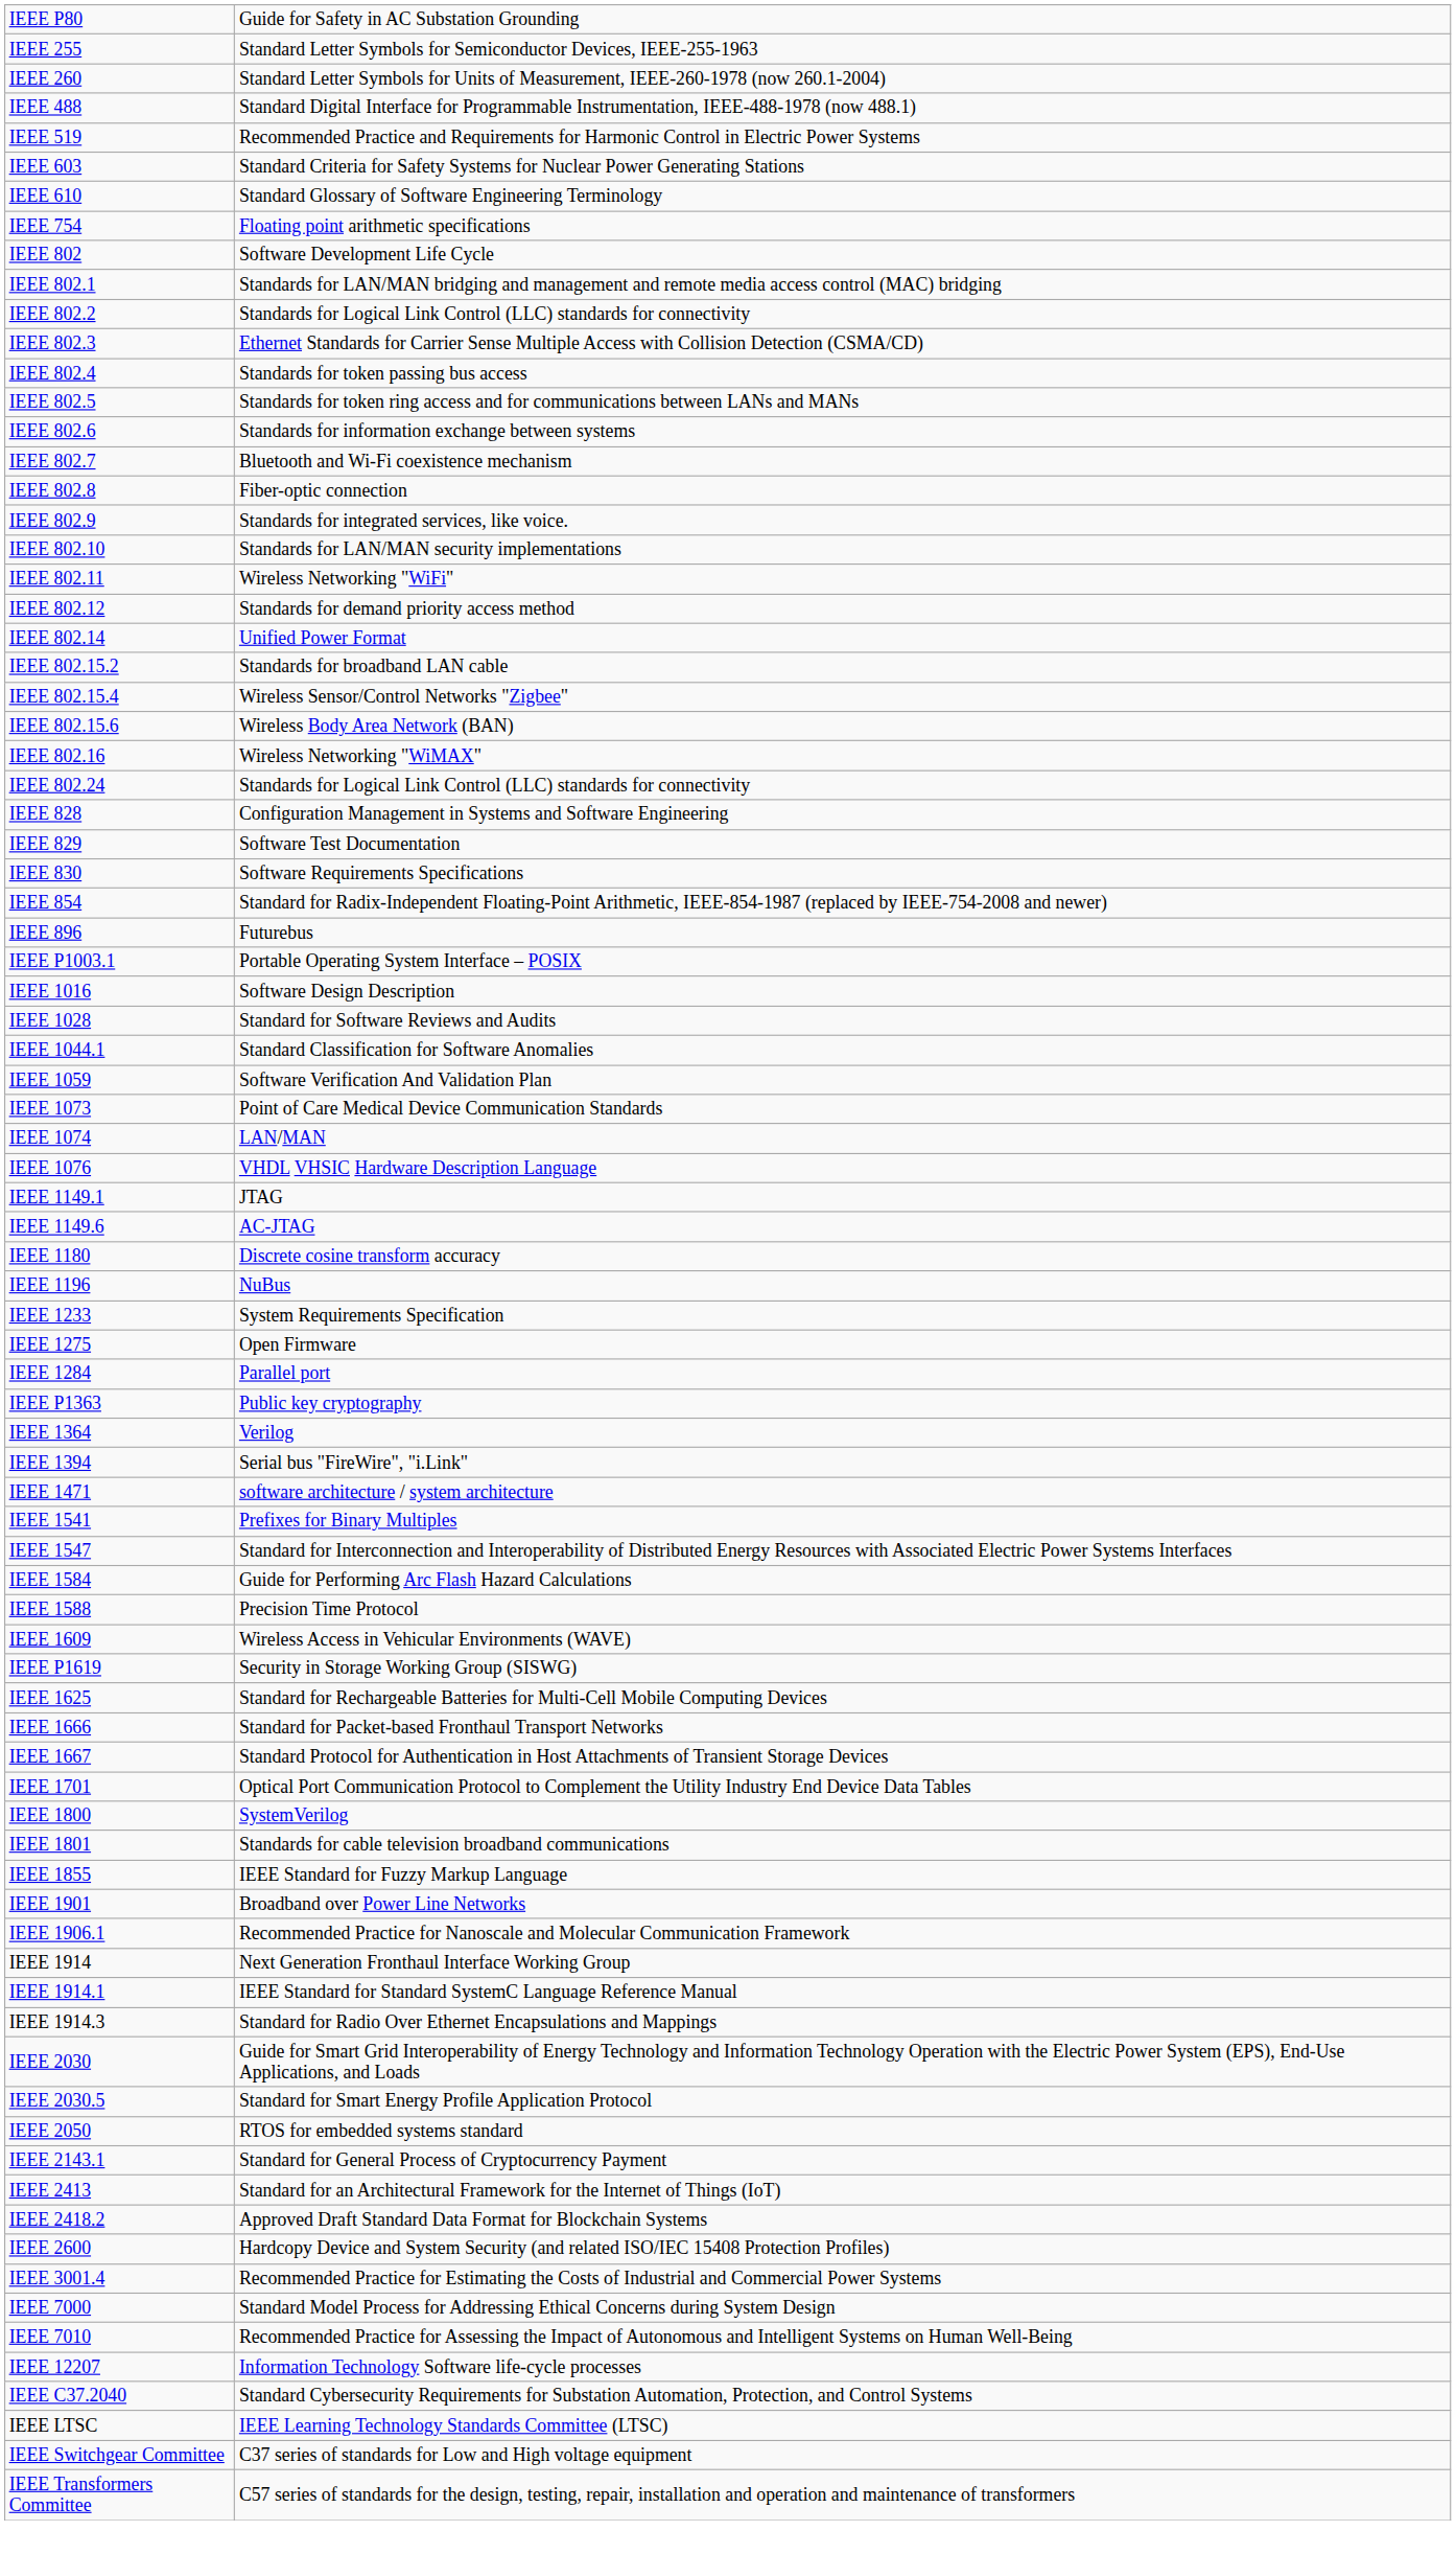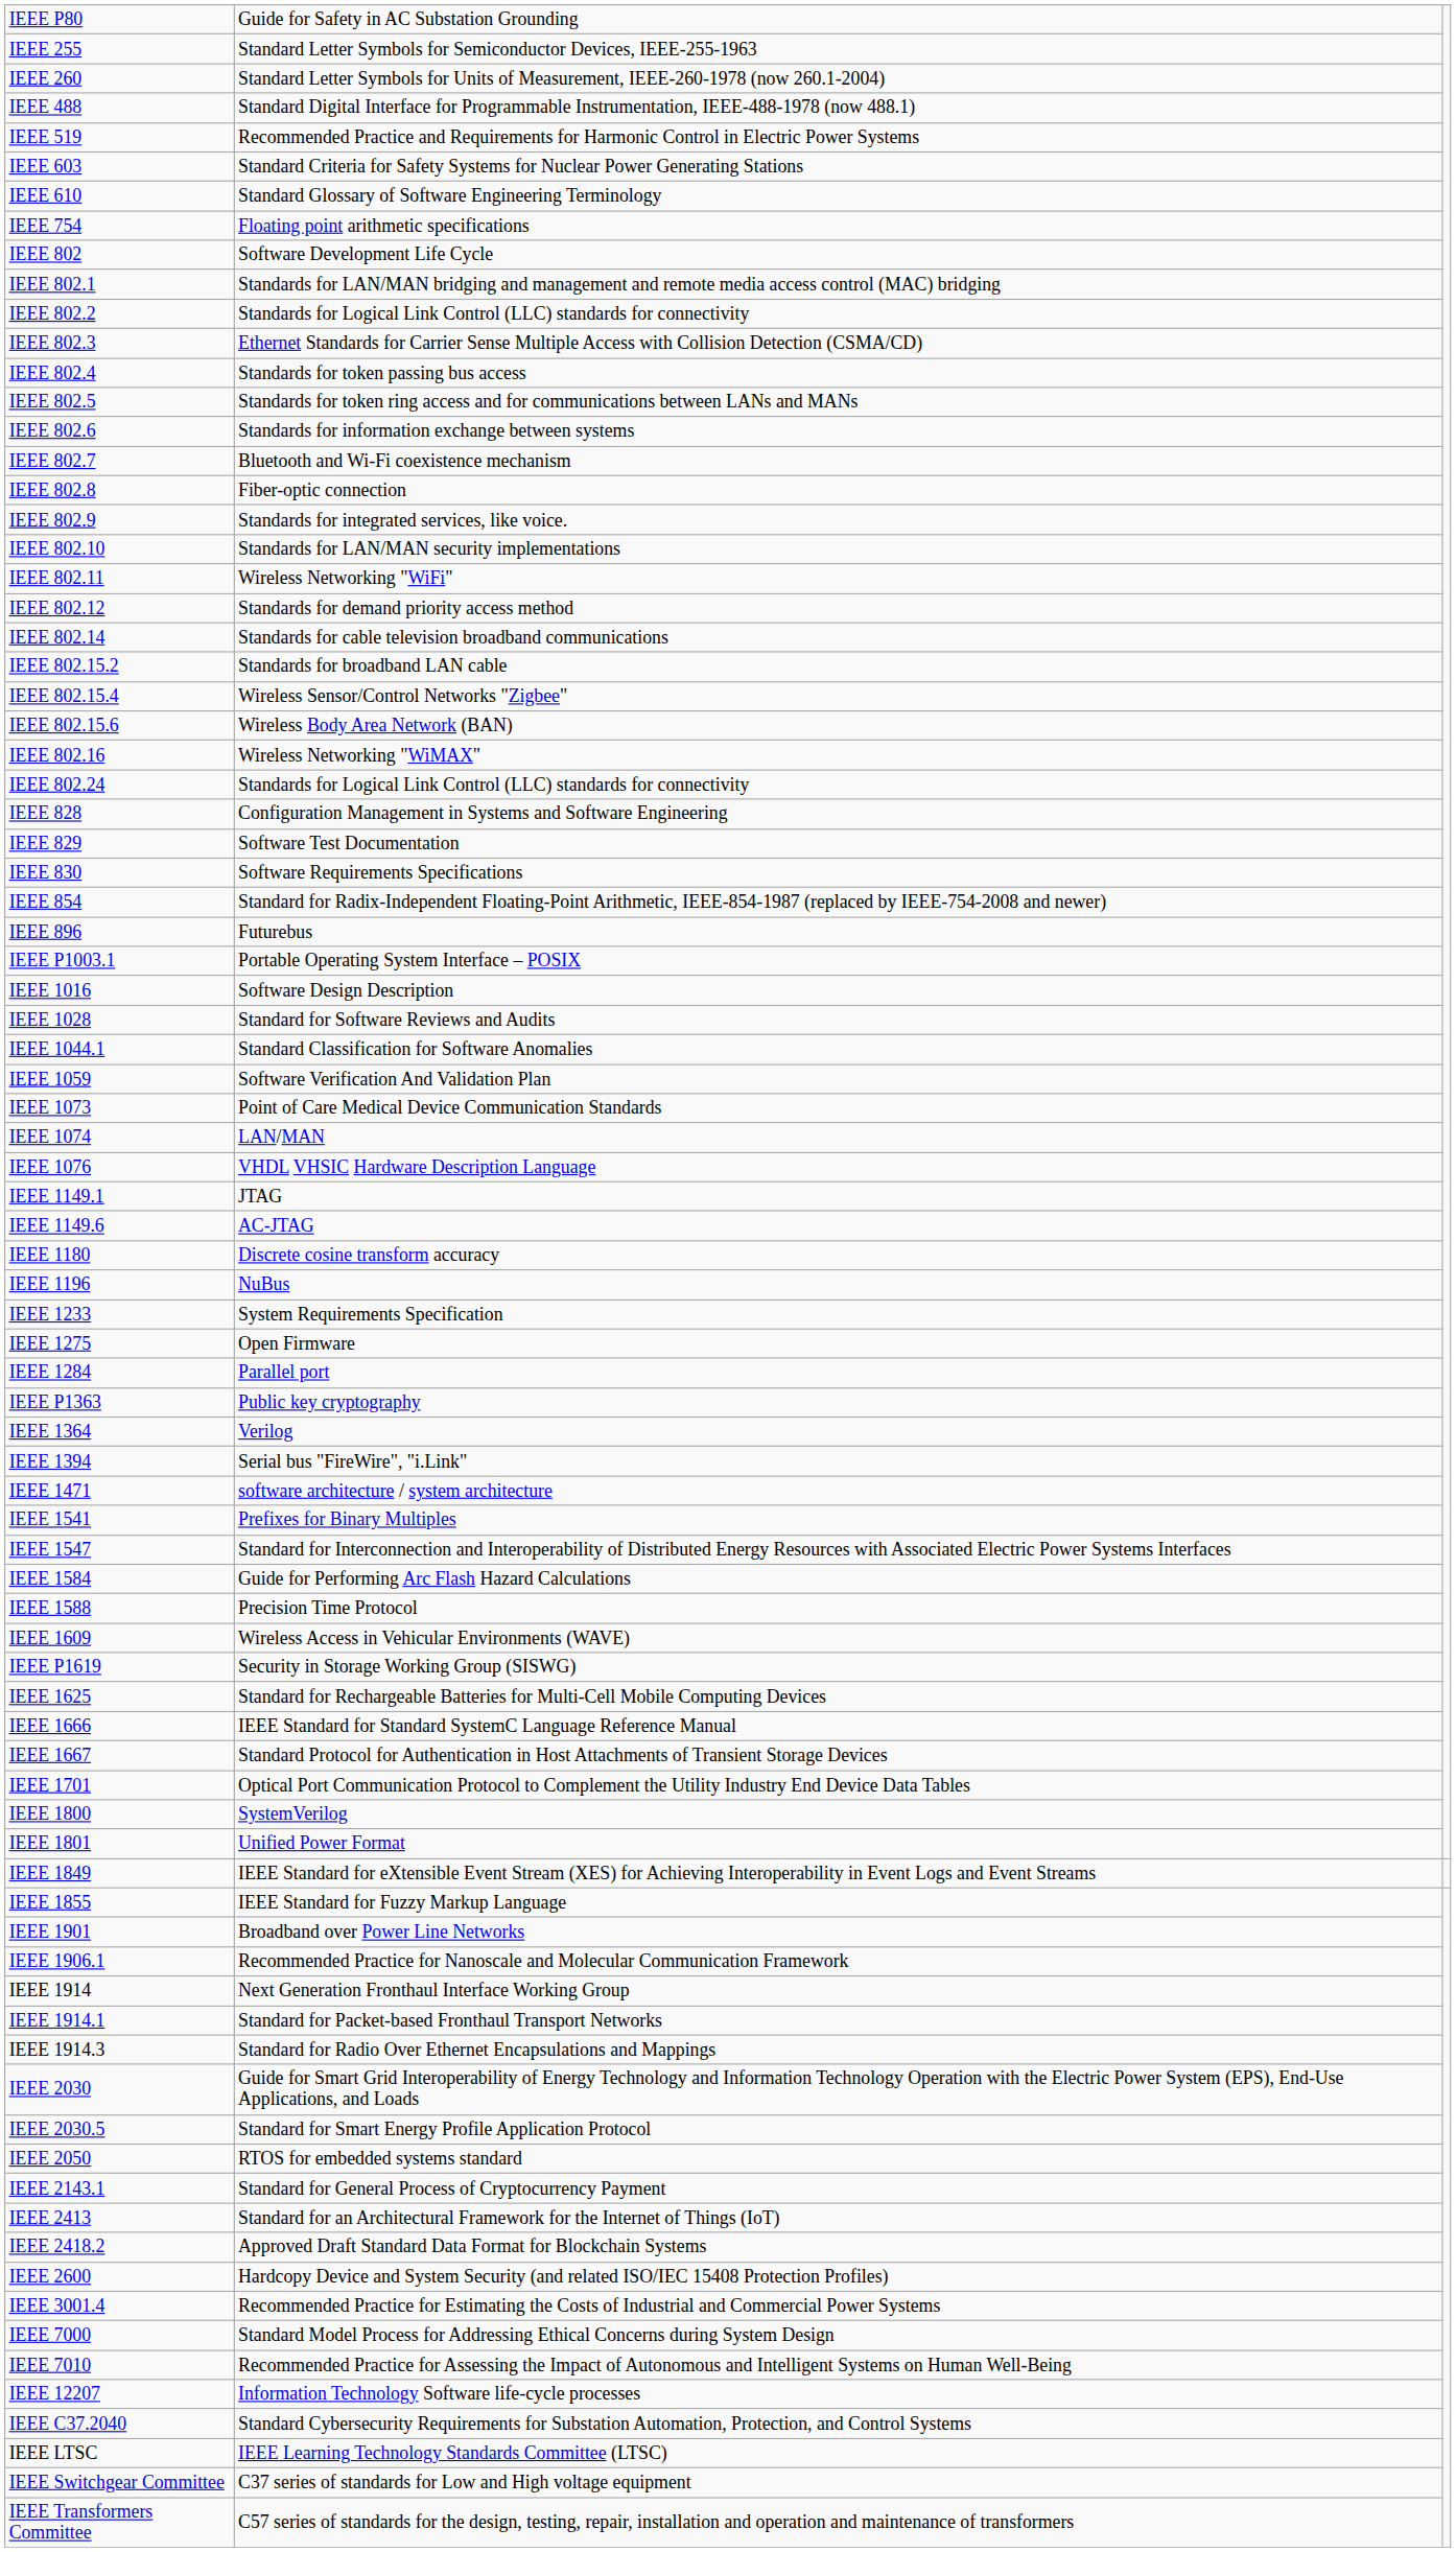IEEE 802.14 | column 2: Unified Power Format -> Standards for cable television broadband communications
IEEE 1666 | column 2: Standard for Packet-based Fronthaul Transport Networks -> IEEE Standard for Standard SystemC Language Reference Manual
IEEE 1801 | column 2: Standards for cable television broadband communications -> Unified Power Format
+ row: IEEE 1849 | IEEE Standard for eXtensible Event Stream (XES) for Achieving Interoperability in Event Logs and Event Streams
IEEE 1914.1 | column 2: IEEE Standard for Standard SystemC Language Reference Manual -> Standard for Packet-based Fronthaul Transport Networks
